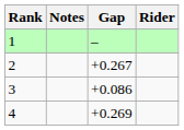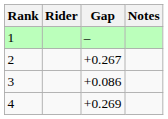columns swapped: Rider <-> Notes
